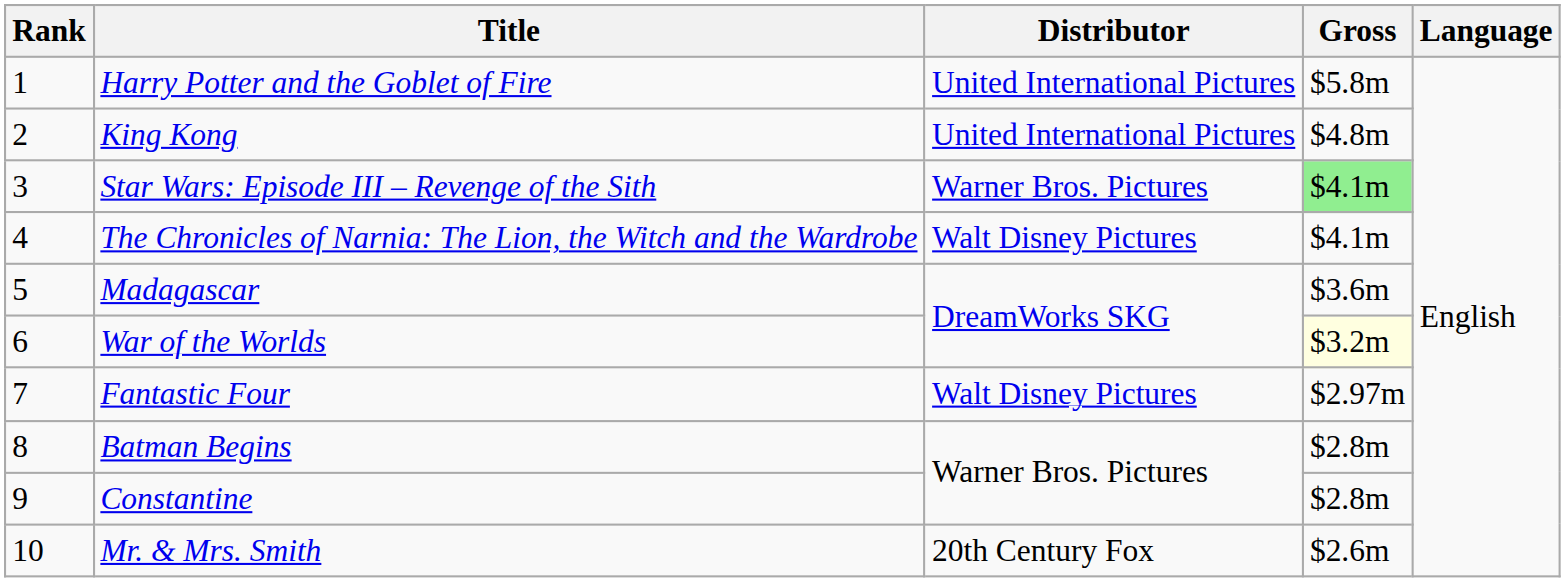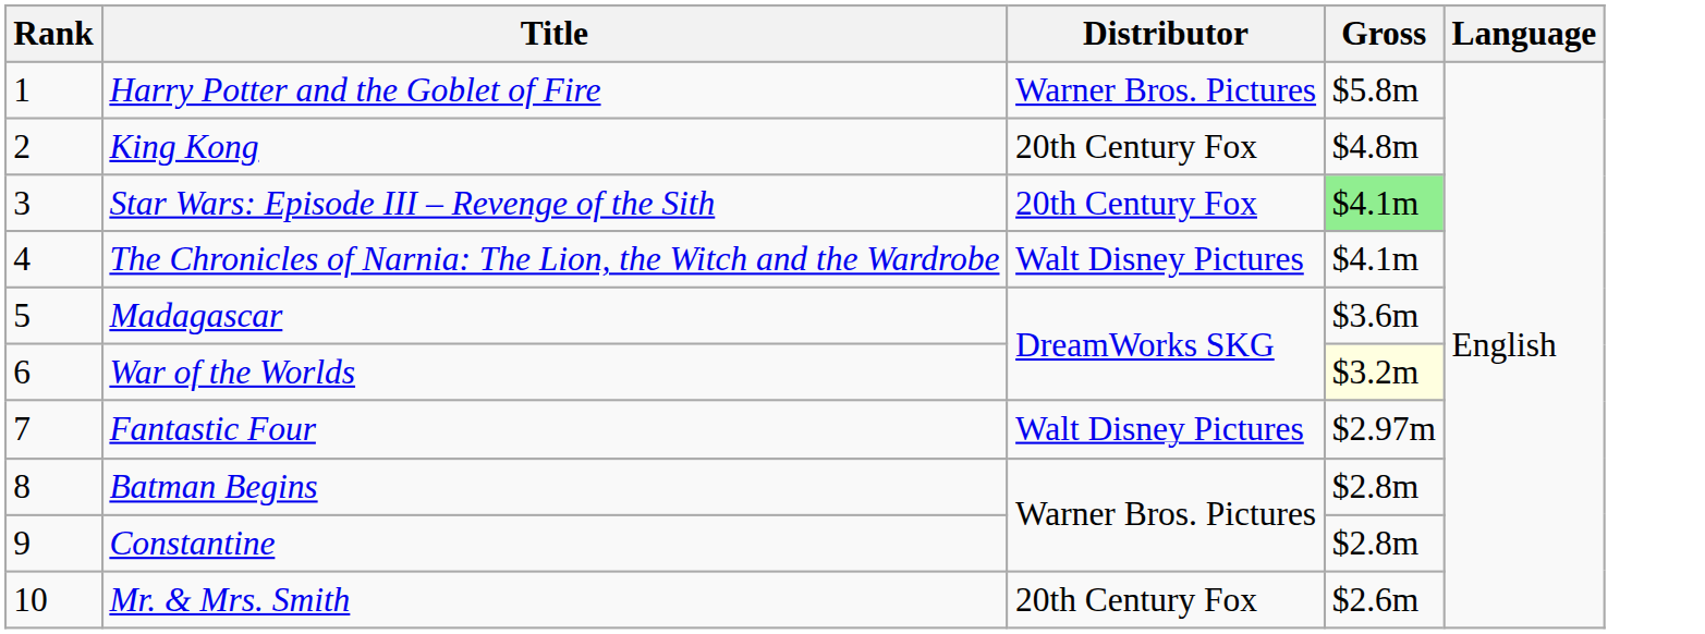Harry Potter and the Goblet of Fire | Distributor: United International Pictures -> Warner Bros. Pictures
King Kong | Distributor: United International Pictures -> 20th Century Fox
Star Wars: Episode III – Revenge of the Sith | Distributor: Warner Bros. Pictures -> 20th Century Fox
